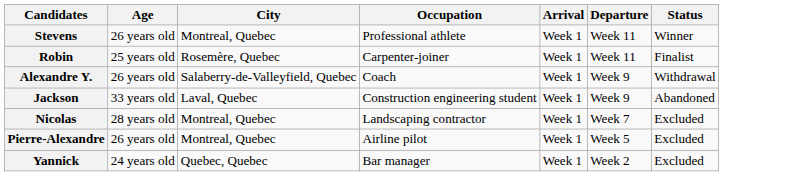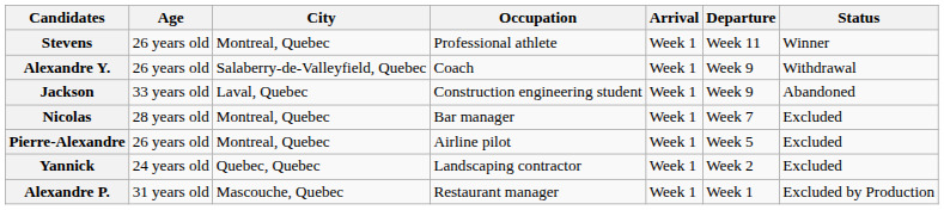- row: Robin | 25 years old | Rosemère, Quebec | Carpenter-joiner | Week 1 | Week 11 | Finalist
Nicolas | Occupation: Landscaping contractor -> Bar manager
Yannick | Occupation: Bar manager -> Landscaping contractor
+ row: Alexandre P. | 31 years old | Mascouche, Quebec | Restaurant manager | Week 1 | Week 1 | Excluded by Production
